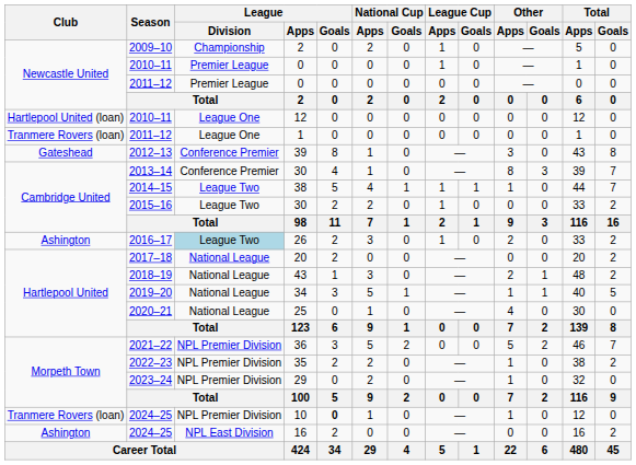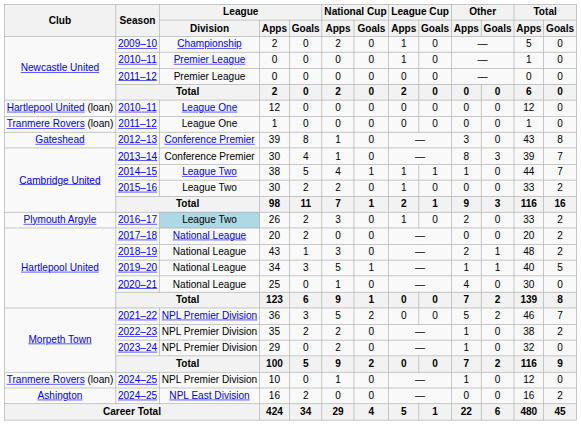26 | Club: Ashington -> Plymouth Argyle
10 | League / Goals: bold -> normal
